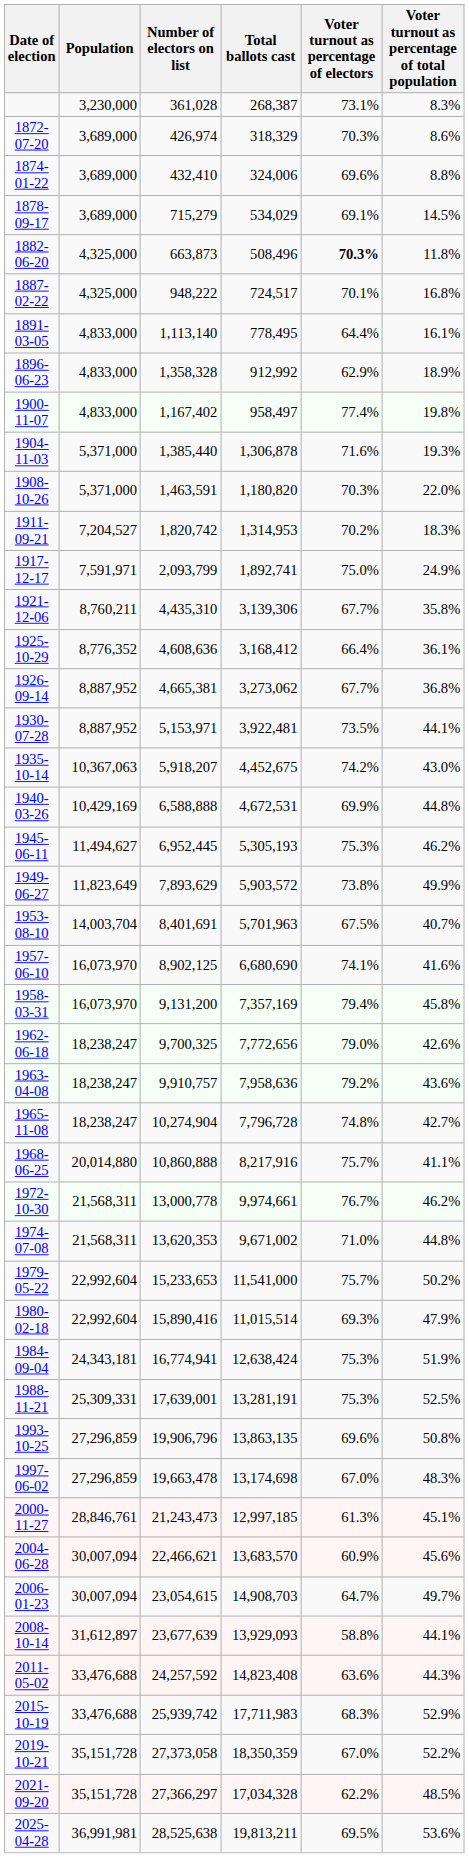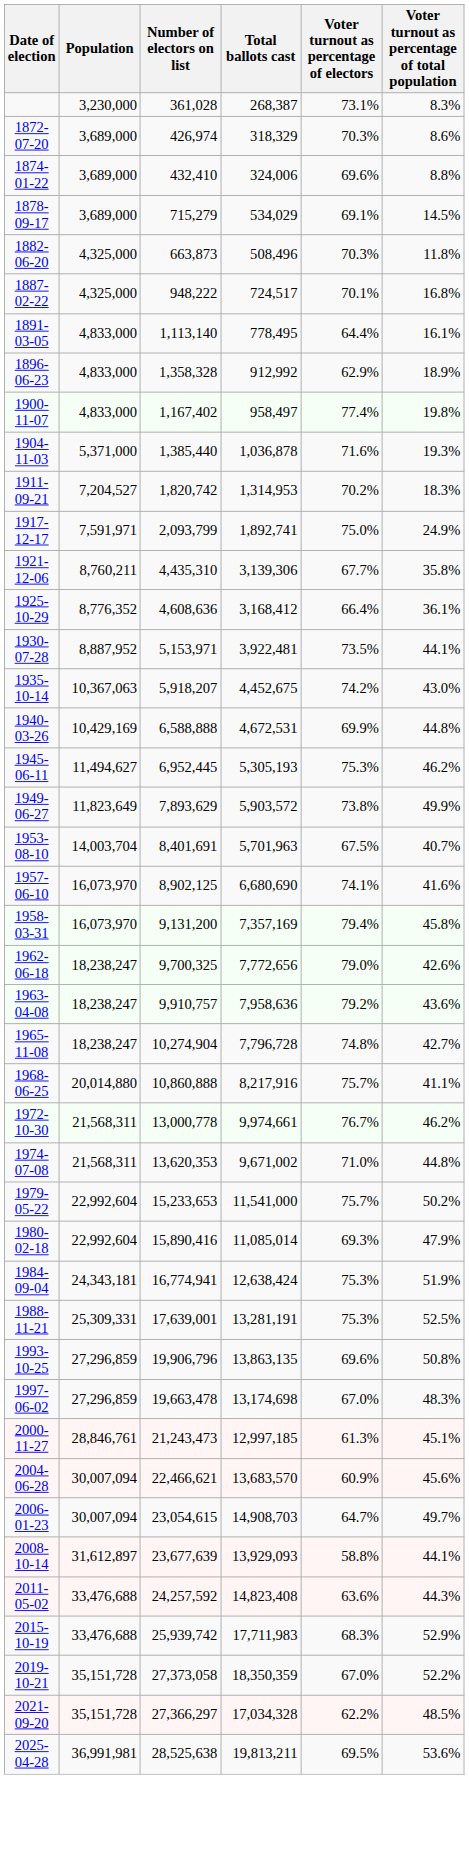1882-06-20 | Voter turnout as percentage of electors: bold -> normal
1904-11-03 | Total ballots cast: 1,306,878 -> 1,036,878
- row: 1908-10-26 | 5,371,000 | 1,463,591 | 1,180,820 | 70.3% | 22.0%
- row: 1926-09-14 | 8,887,952 | 4,665,381 | 3,273,062 | 67.7% | 36.8%
1980-02-18 | Total ballots cast: 11,015,514 -> 11,085,014
